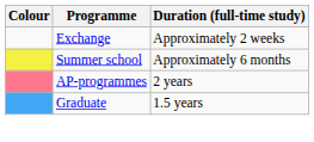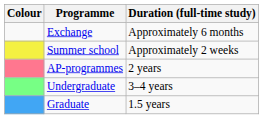Exchange | Duration (full-time study): Approximately 2 weeks -> Approximately 6 months
Summer school | Duration (full-time study): Approximately 6 months -> Approximately 2 weeks
+ row: Undergraduate | 3–4 years
